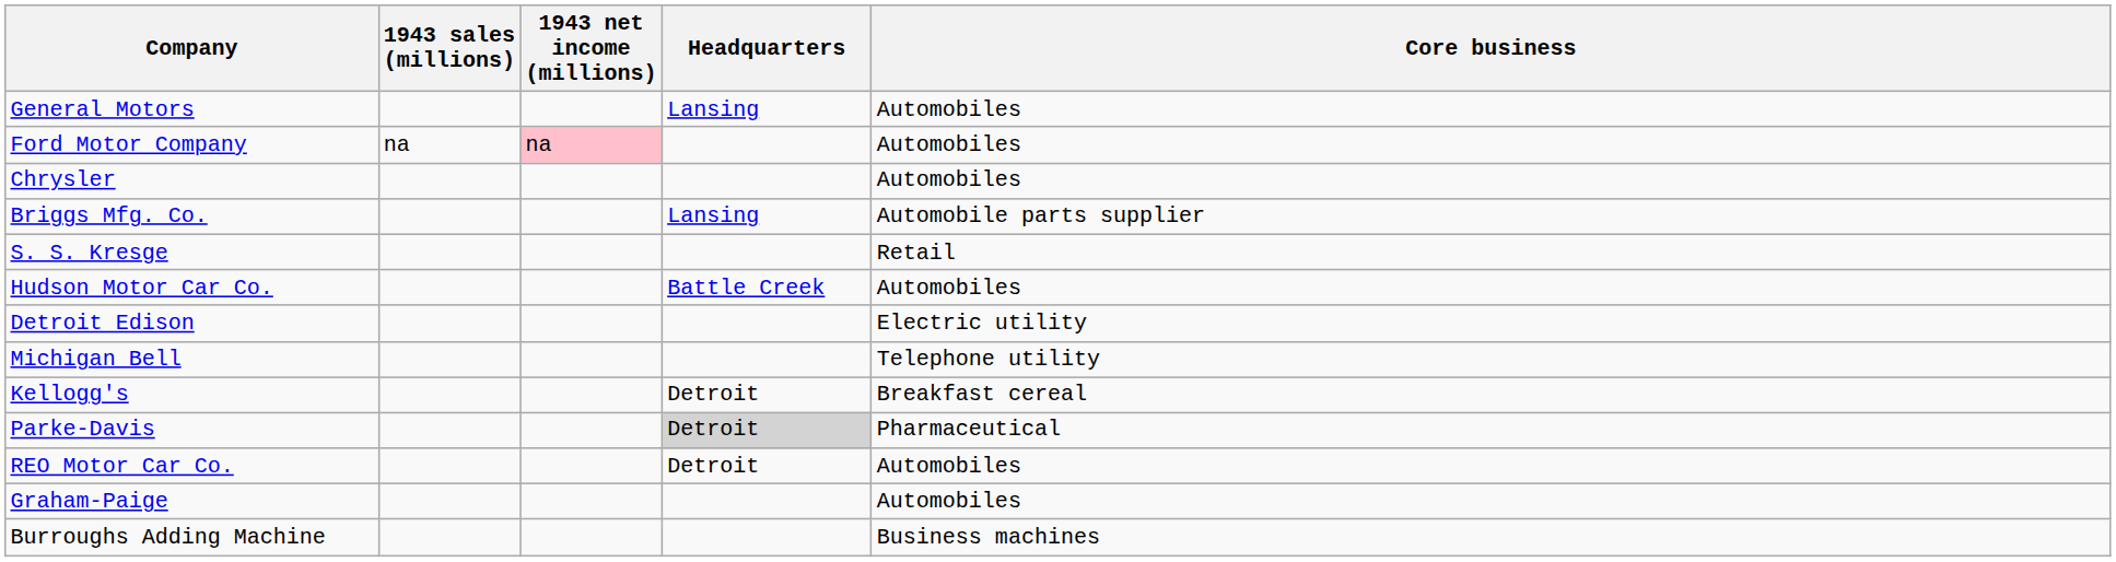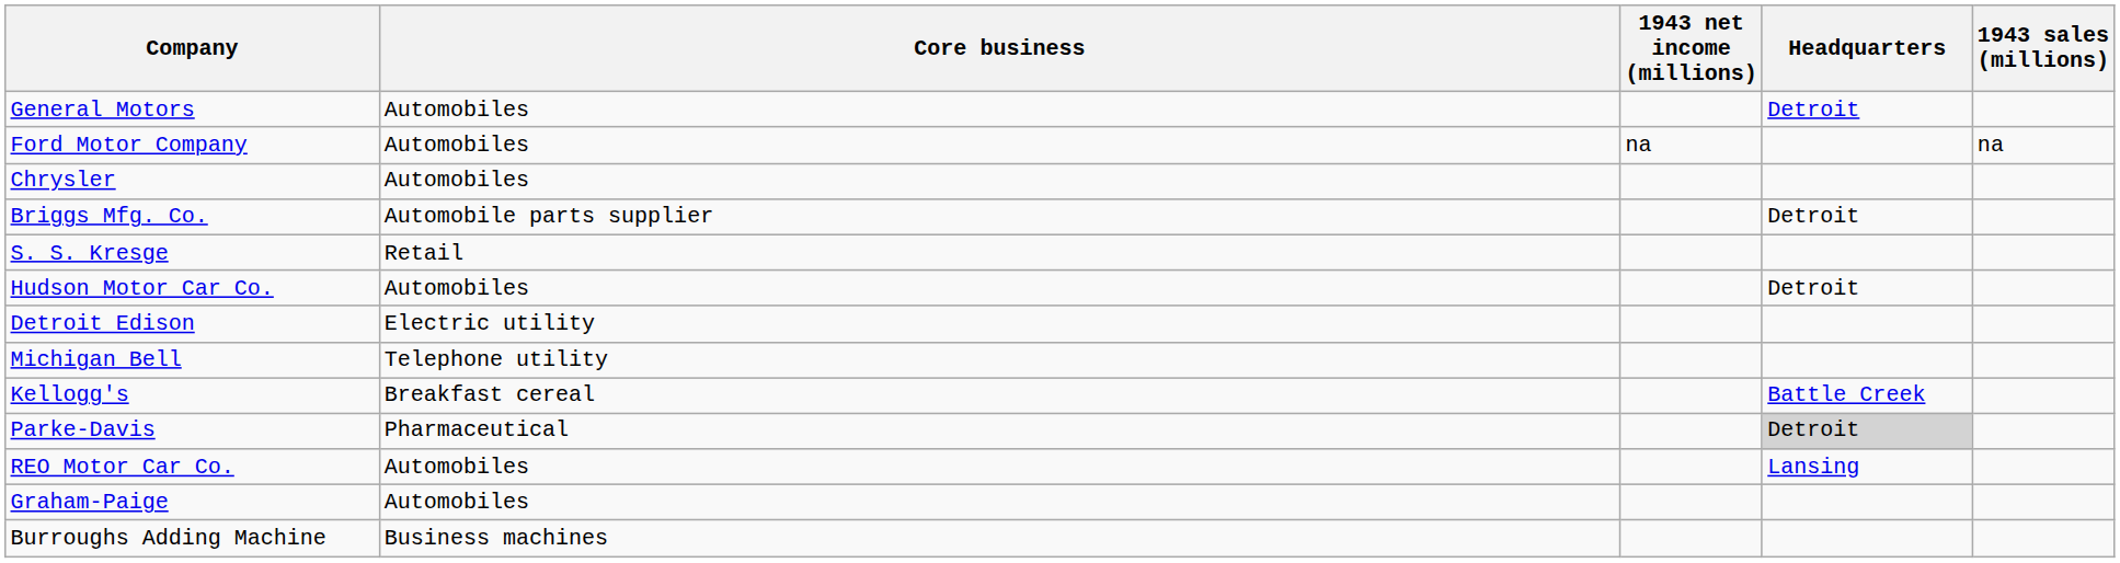columns swapped: 1943 sales (millions) <-> Core business
General Motors | Headquarters: Lansing -> Detroit
Ford Motor Company | 1943 net income (millions): pink background -> no background
Briggs Mfg. Co. | Headquarters: Lansing -> Detroit
Hudson Motor Car Co. | Headquarters: Battle Creek -> Detroit
Kellogg's | Headquarters: Detroit -> Battle Creek
REO Motor Car Co. | Headquarters: Detroit -> Lansing
